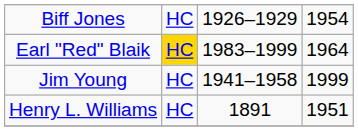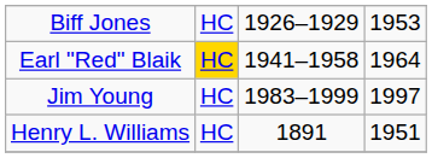Biff Jones | column 4: 1954 -> 1953
Earl "Red" Blaik | column 3: 1983–1999 -> 1941–1958
Jim Young | column 3: 1941–1958 -> 1983–1999
Jim Young | column 4: 1999 -> 1997
